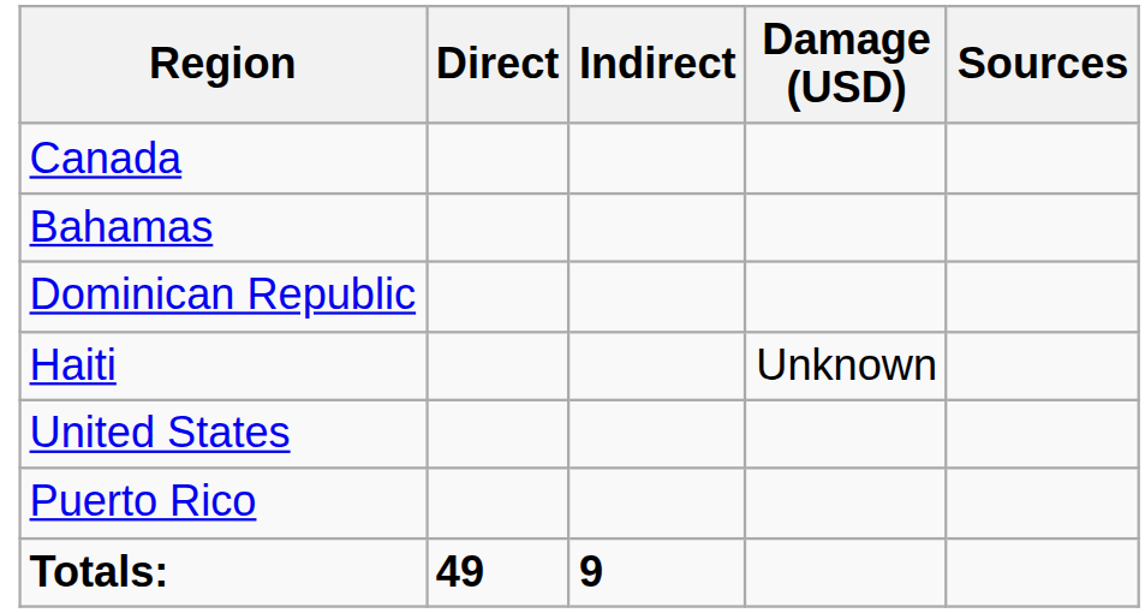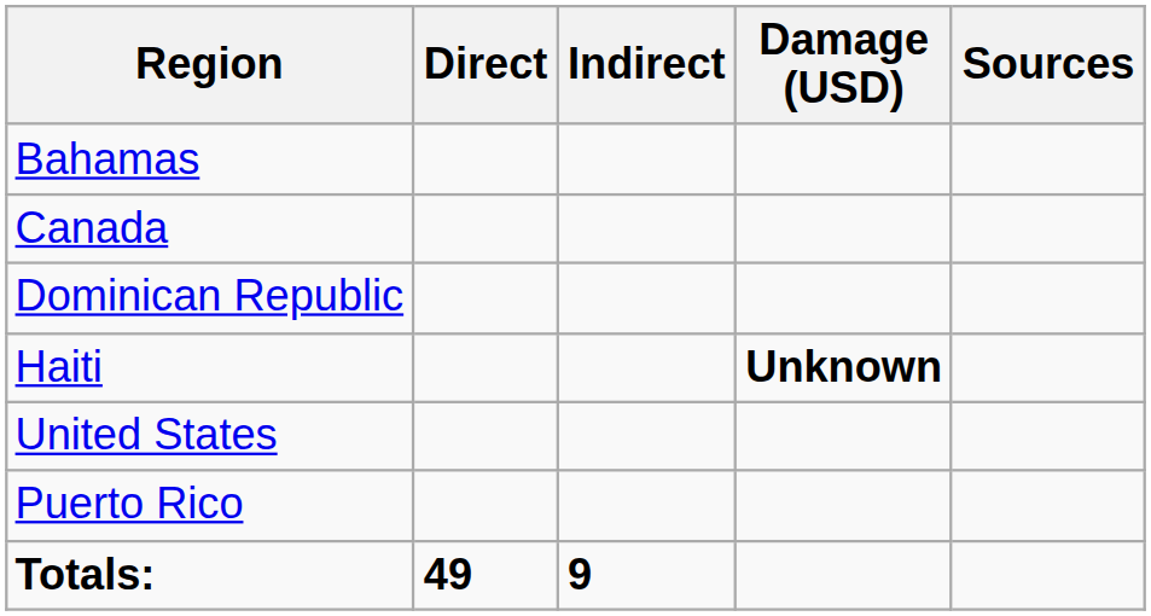rows swapped: Bahamas <-> Canada
Haiti | Damage (USD): normal -> bold
